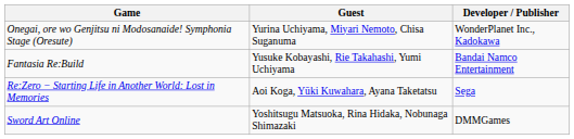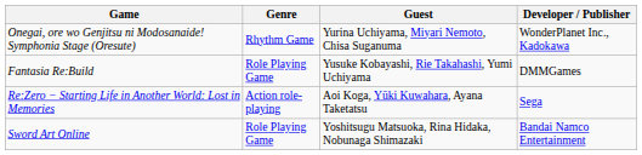+ column: Genre | Rhythm Game | Role Playing Game | Action role-playing | Role Playing Game
Fantasia Re:Build | Developer / Publisher: Bandai Namco Entertainment -> DMMGames
Sword Art Online | Developer / Publisher: DMMGames -> Bandai Namco Entertainment
